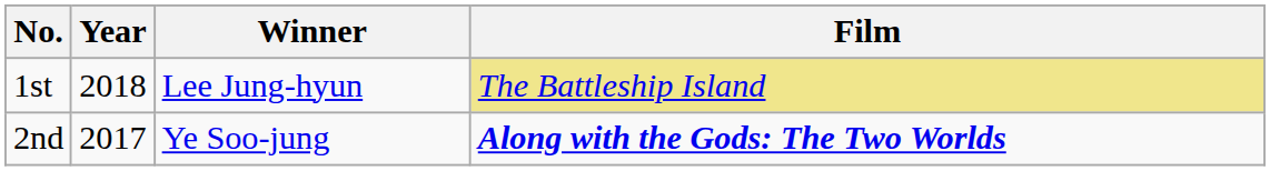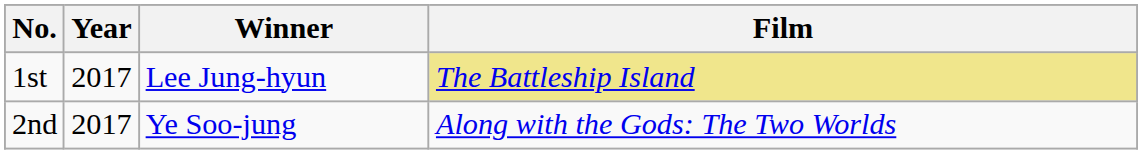1st | Year: 2018 -> 2017
2nd | Film: bold -> normal
